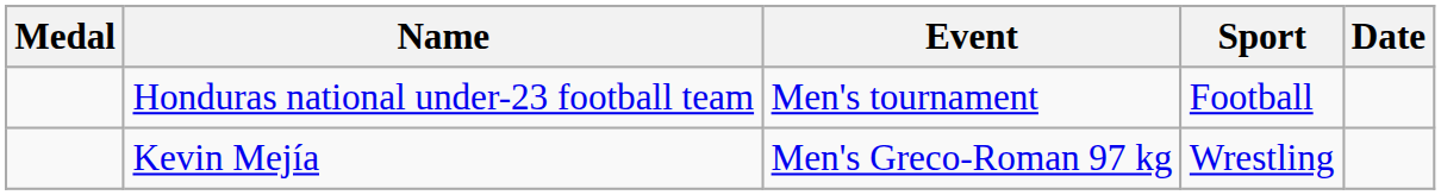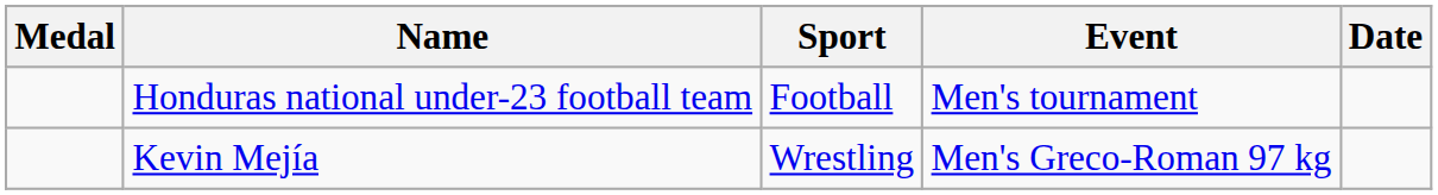columns swapped: Sport <-> Event
